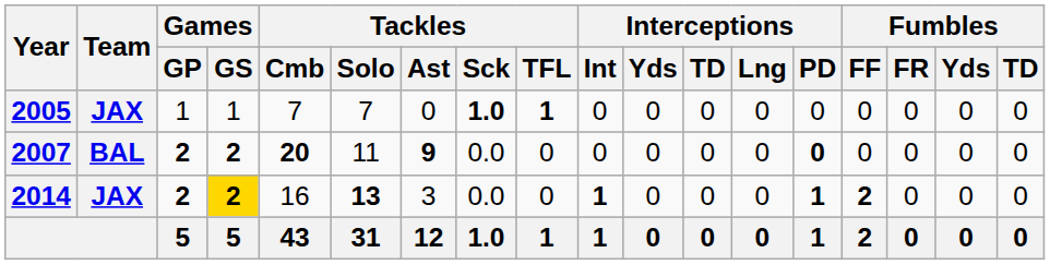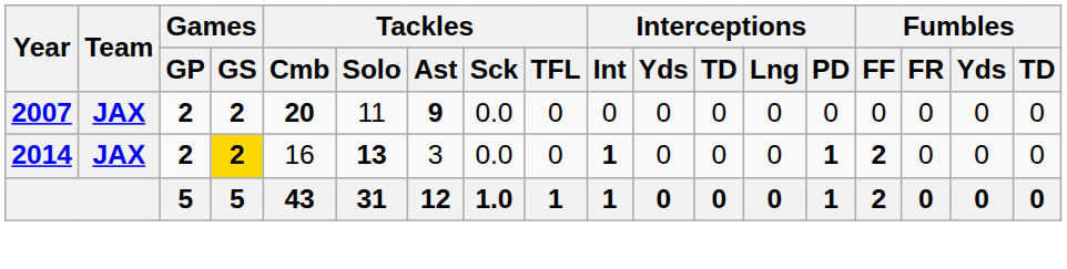- row: 2005 | JAX | 1 | 1 | 7 | 7 | 0 | 1.0 | 1 | 0 | 0 | 0 | 0 | 0 | 0 | 0 | 0 | 0
2007 | Team: BAL -> JAX
2007 | Interceptions / PD: bold -> normal
